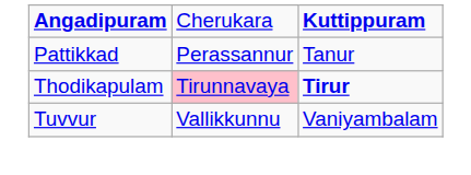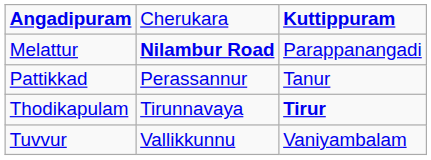+ row: Melattur | Nilambur Road | Parappanangadi
Thodikapulam | column 2: pink background -> no background
